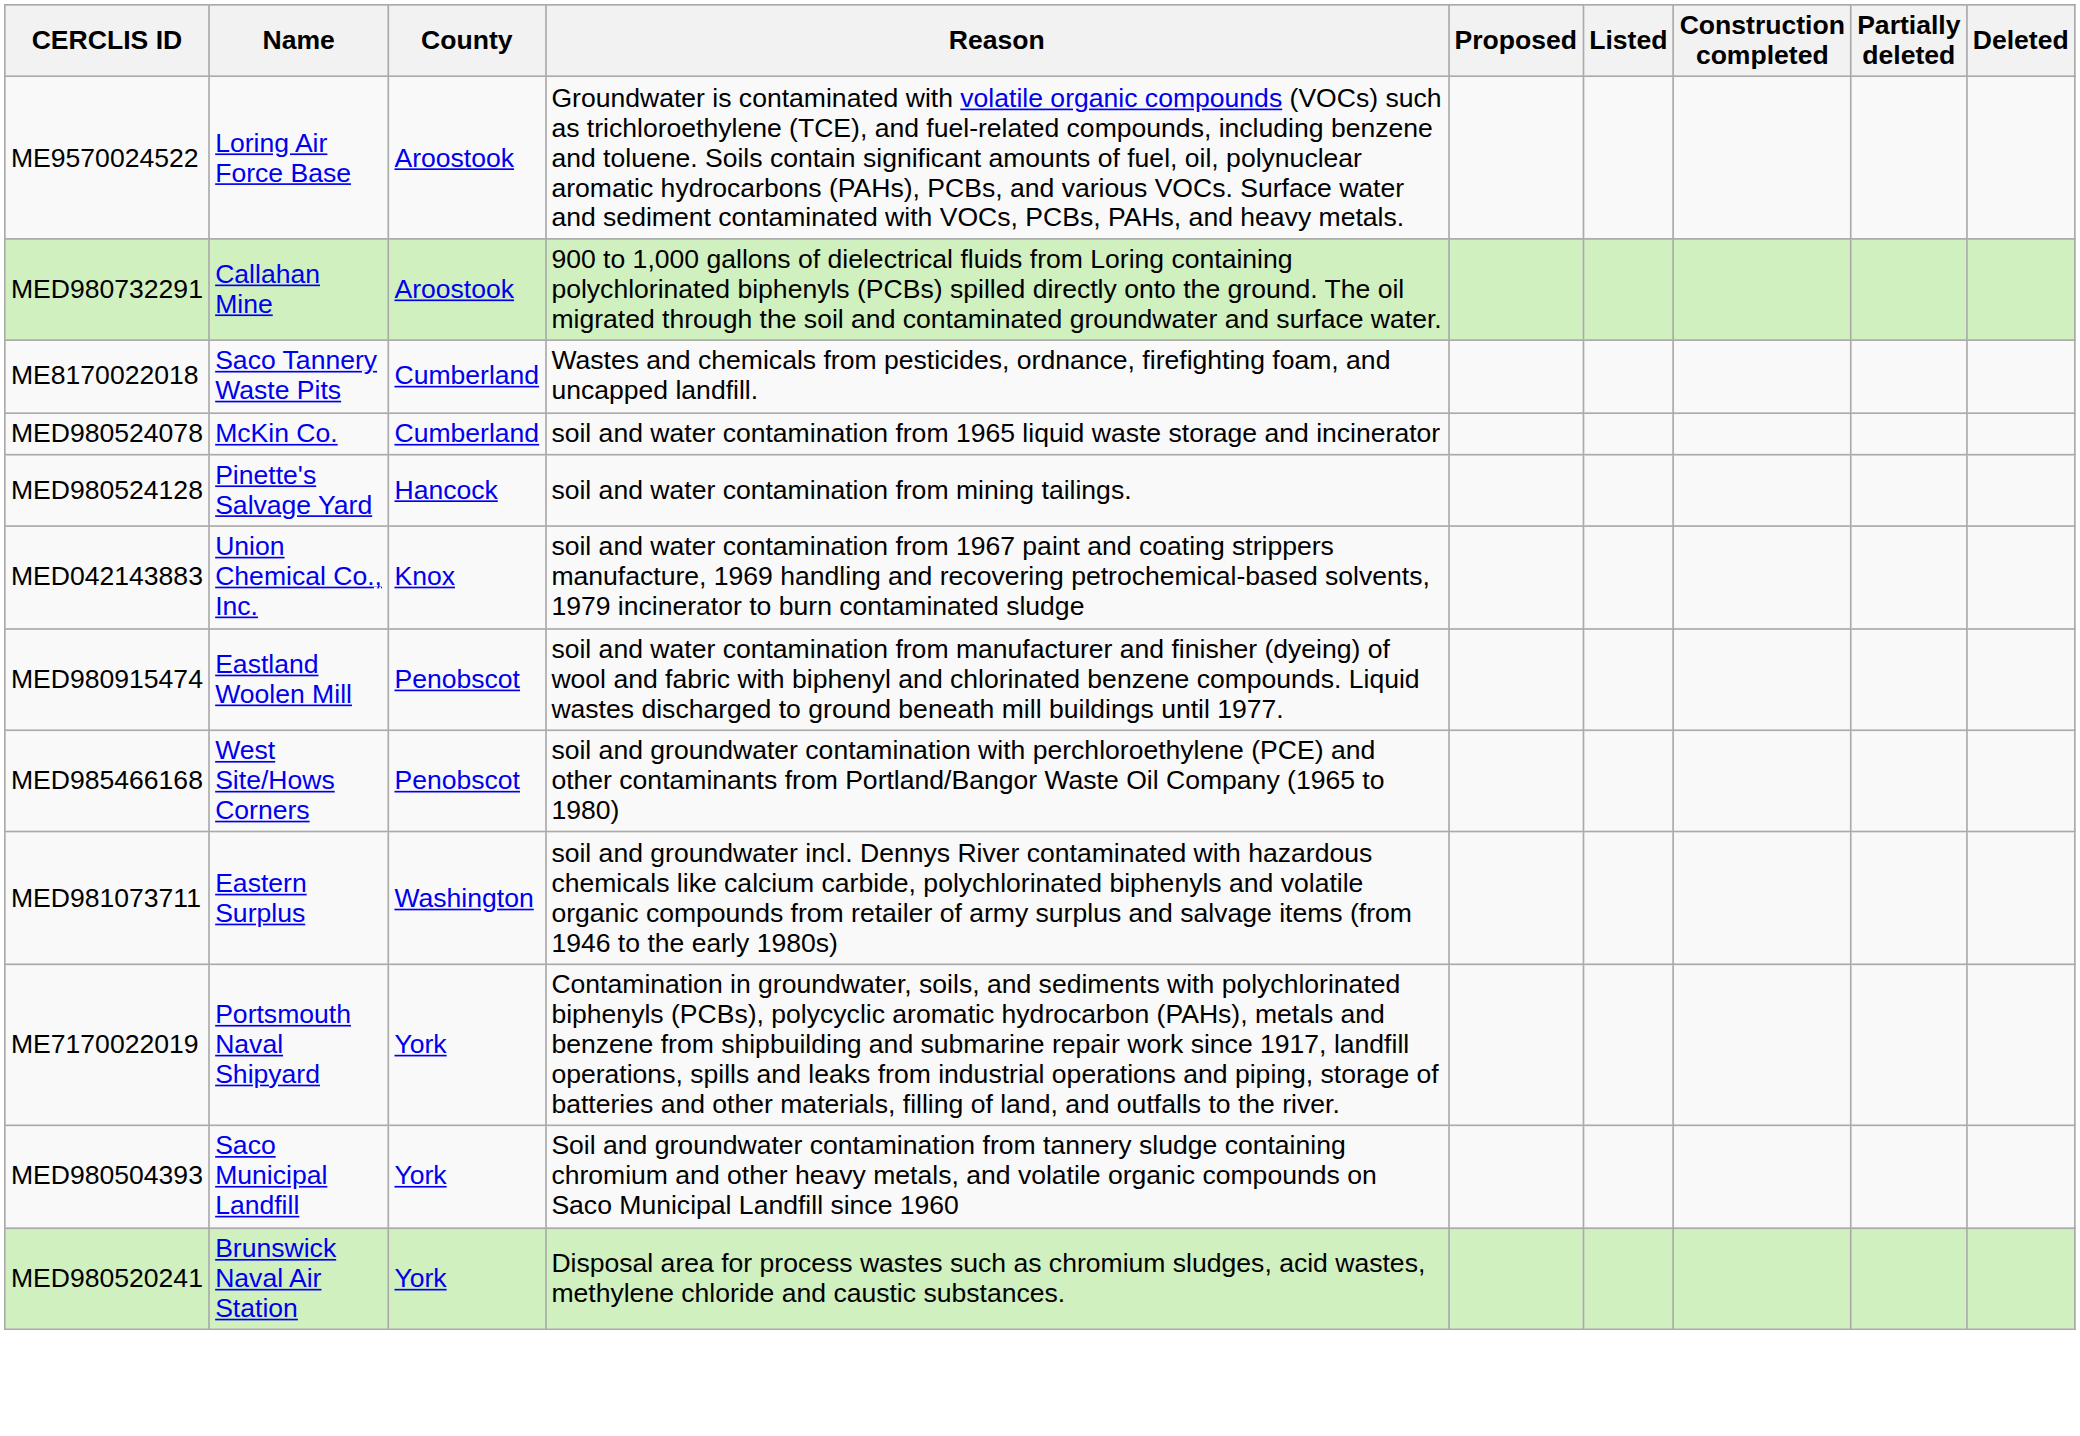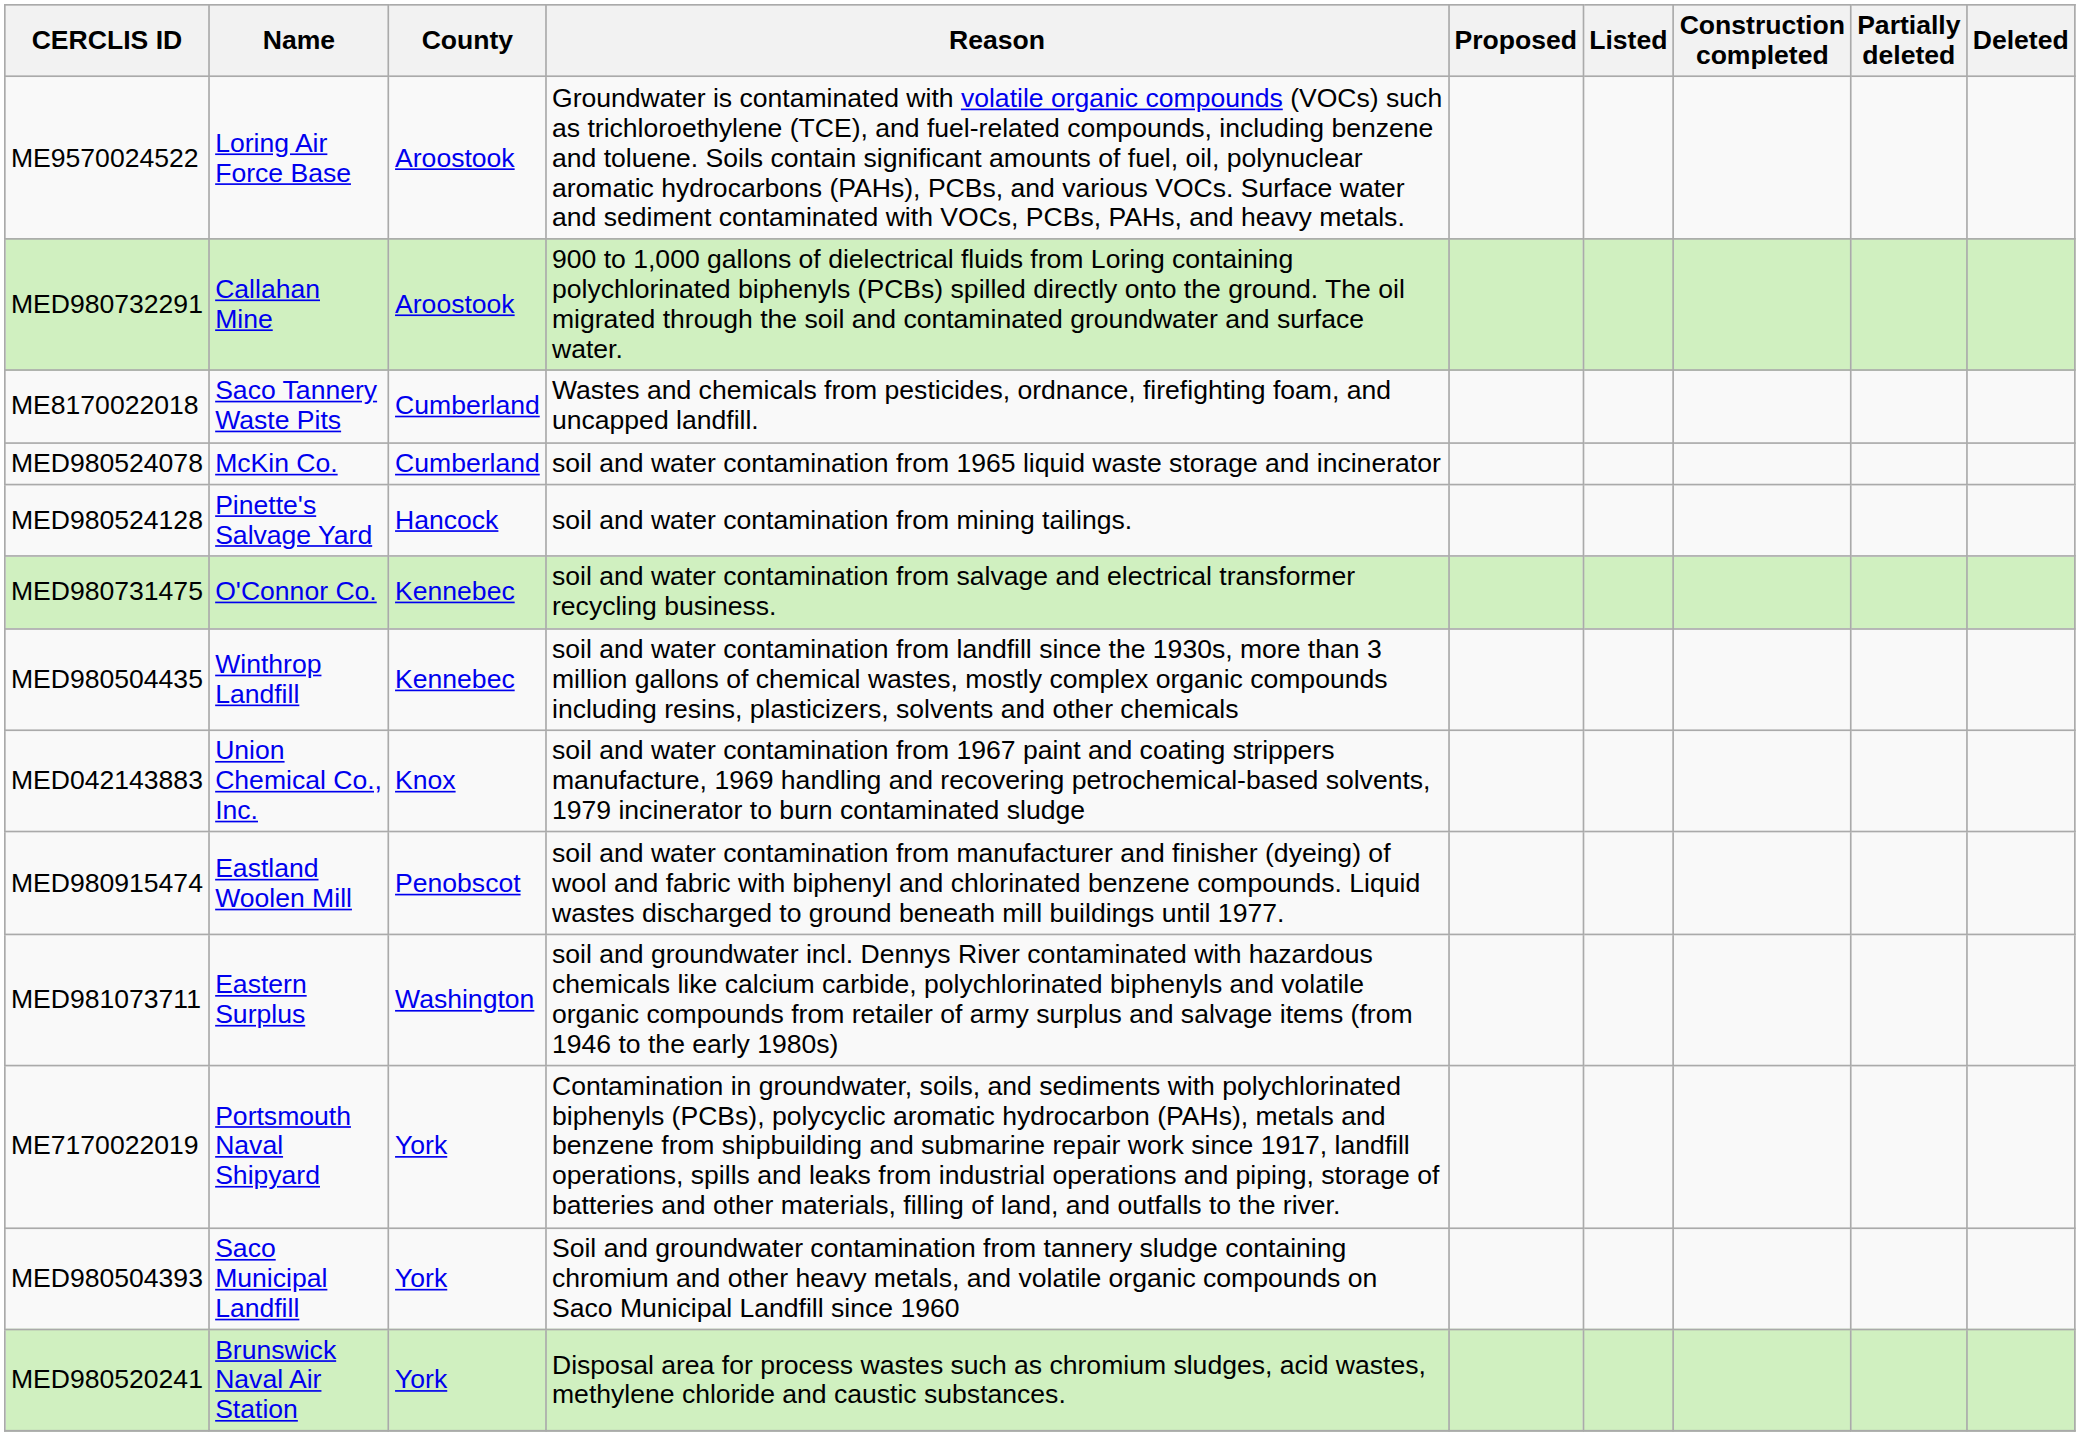+ row: MED980731475 | O'Connor Co. | Kennebec | soil and water contamination from salvage and electrical transformer recycling business.
+ row: MED980504435 | Winthrop Landfill | Kennebec | soil and water contamination from landfill since the 1930s, more than 3 million gallons of chemical wastes, mostly complex organic compounds including resins, plasticizers, solvents and other chemicals
- row: MED985466168 | West Site/Hows Corners | Penobscot | soil and groundwater contamination with perchloroethylene (PCE) and other contaminants from Portland/Bangor Waste Oil Company (1965 to 1980)
